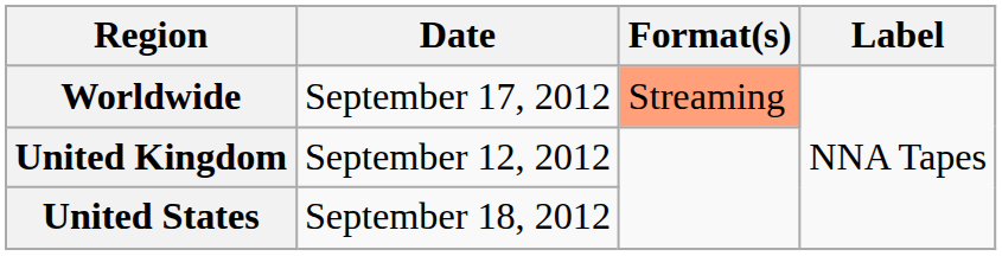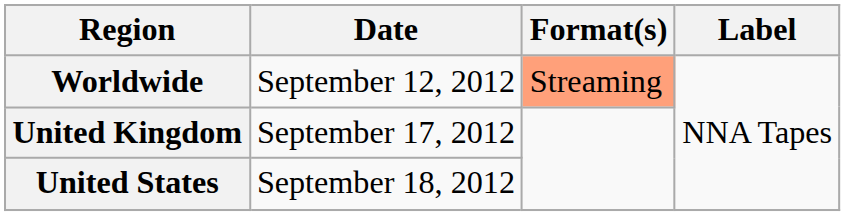Worldwide | Date: September 17, 2012 -> September 12, 2012
United Kingdom | Date: September 12, 2012 -> September 17, 2012
